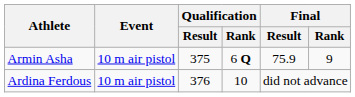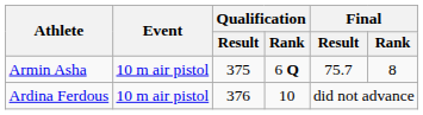Armin Asha | Final / Result: 75.9 -> 75.7
Armin Asha | Final / Rank: 9 -> 8
